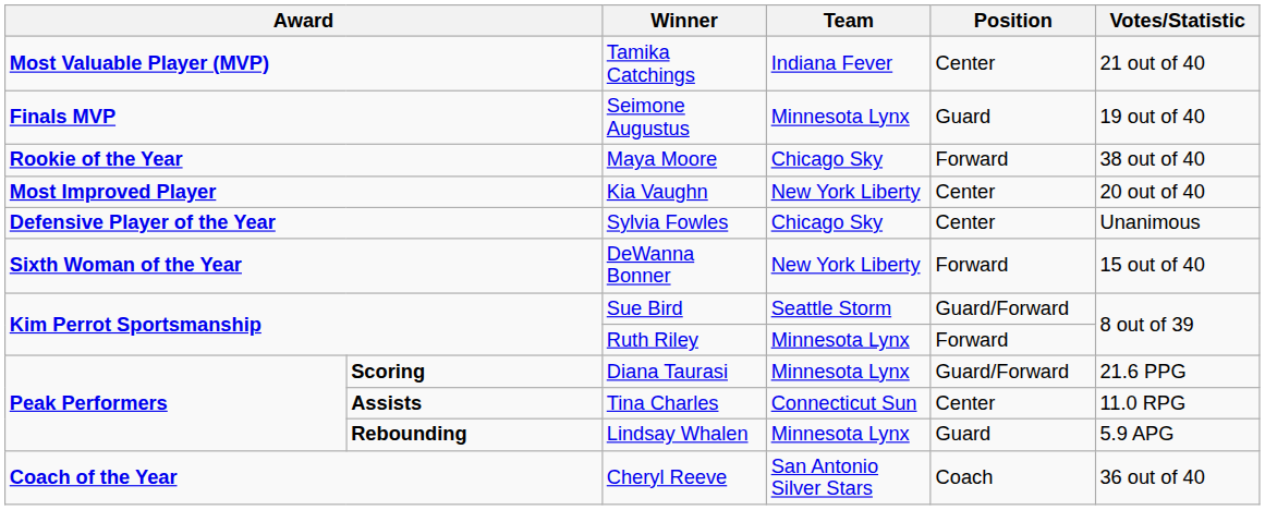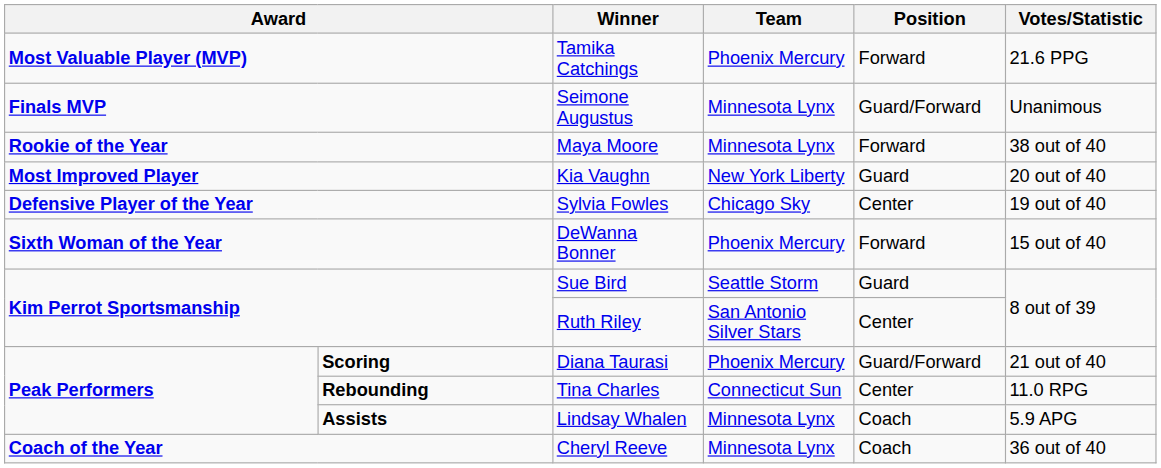Tamika Catchings | Team: Indiana Fever -> Phoenix Mercury
Tamika Catchings | Position: Center -> Forward
Tamika Catchings | Votes/Statistic: 21 out of 40 -> 21.6 PPG
Seimone Augustus | Position: Guard -> Guard/Forward
Seimone Augustus | Votes/Statistic: 19 out of 40 -> Unanimous
Maya Moore | Team: Chicago Sky -> Minnesota Lynx
Kia Vaughn | Position: Center -> Guard
Sylvia Fowles | Votes/Statistic: Unanimous -> 19 out of 40
DeWanna Bonner | Team: New York Liberty -> Phoenix Mercury
Sue Bird | Position: Guard/Forward -> Guard
Ruth Riley | Team: Minnesota Lynx -> San Antonio Silver Stars
Ruth Riley | Position: Forward -> Center
Diana Taurasi | Team: Minnesota Lynx -> Phoenix Mercury
Diana Taurasi | Votes/Statistic: 21.6 PPG -> 21 out of 40
Tina Charles | column 2: Assists -> Rebounding
Lindsay Whalen | column 2: Rebounding -> Assists
Lindsay Whalen | Position: Guard -> Coach
Cheryl Reeve | Team: San Antonio Silver Stars -> Minnesota Lynx
